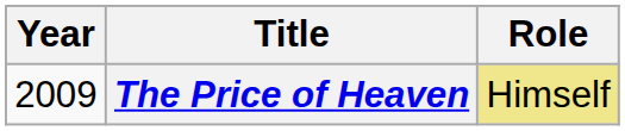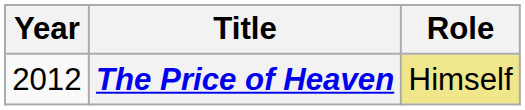The Price of Heaven | Year: 2009 -> 2012
